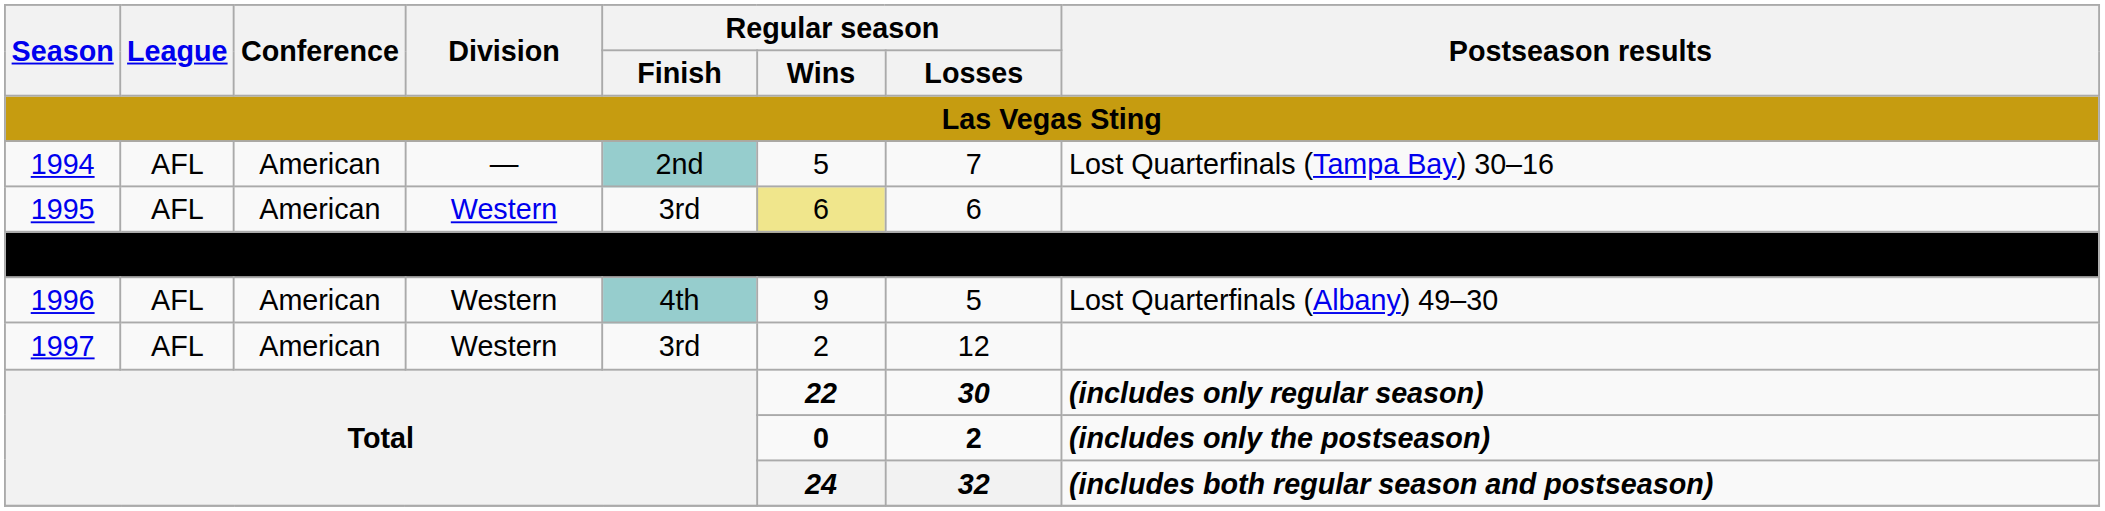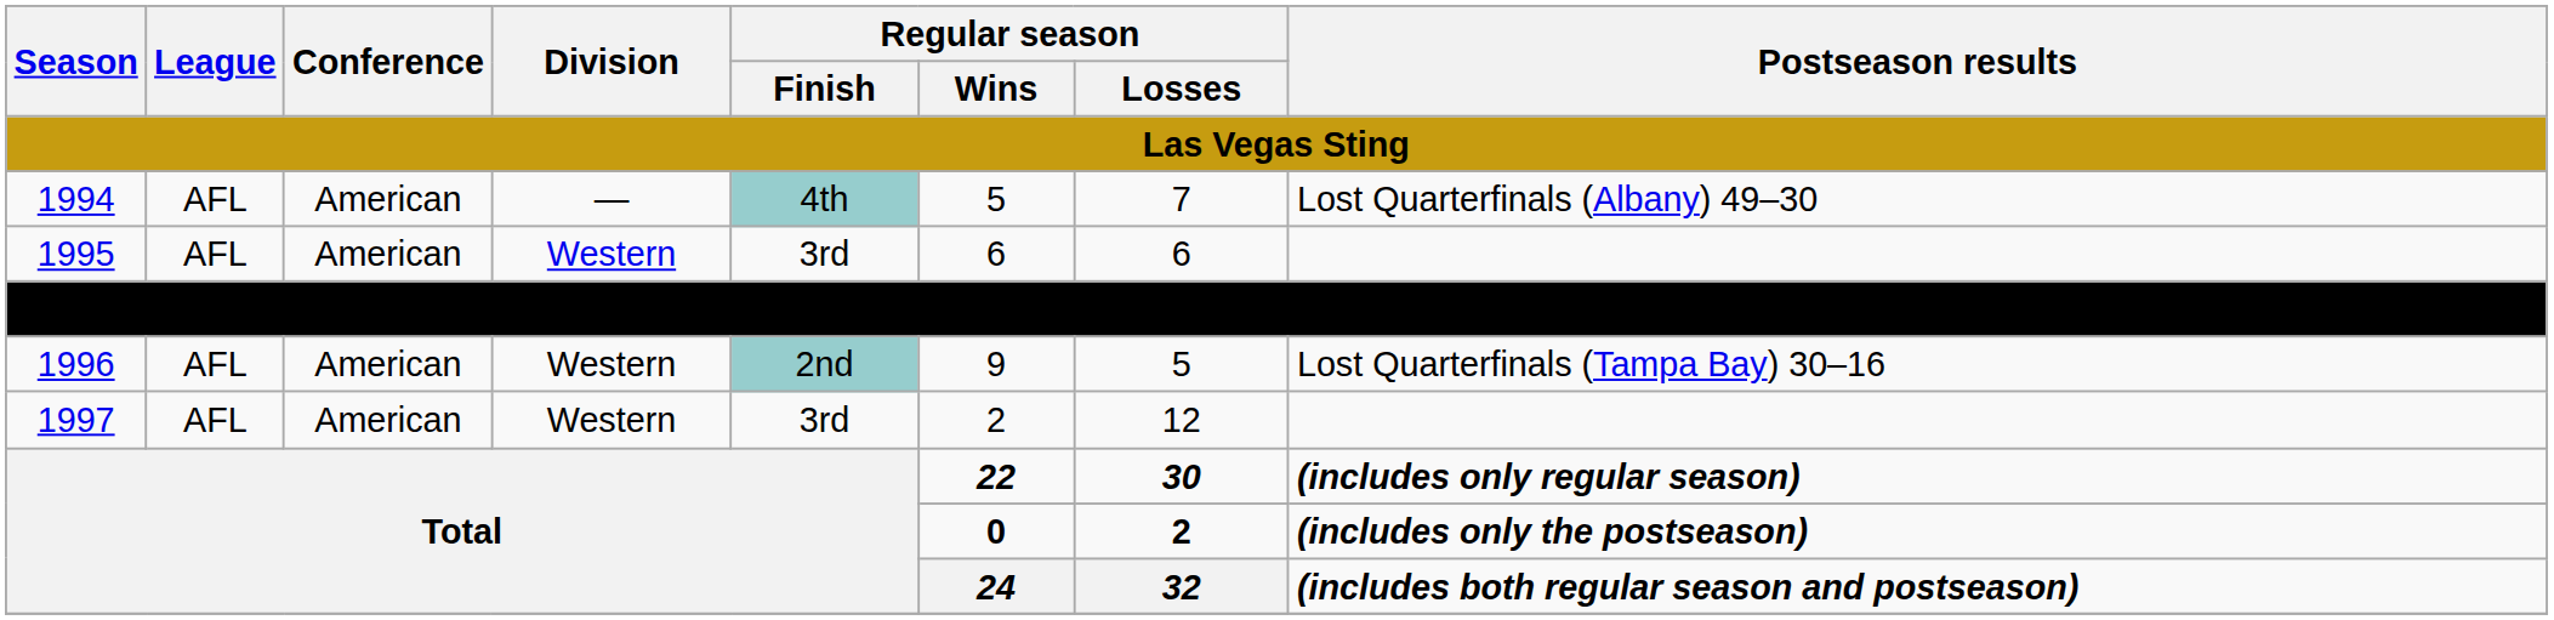1994 | Regular season / Finish: 2nd -> 4th
1994 | Postseason results: Lost Quarterfinals (Tampa Bay) 30–16 -> Lost Quarterfinals (Albany) 49–30
1995 | Regular season / Wins: khaki background -> no background
1996 | Regular season / Finish: 4th -> 2nd
1996 | Postseason results: Lost Quarterfinals (Albany) 49–30 -> Lost Quarterfinals (Tampa Bay) 30–16
